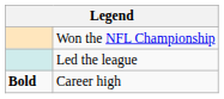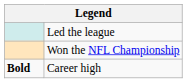rows swapped: Won the NFL Championship <-> Led the league
